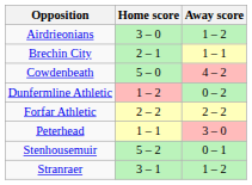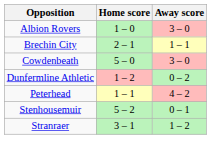- row: Airdrieonians | 3 – 0 | 1 – 2
+ row: Albion Rovers | 1 – 0 | 3 – 0
Cowdenbeath | Away score: 4 – 2 -> 3 – 0
- row: Forfar Athletic | 2 – 2 | 2 – 2
Peterhead | Away score: 3 – 0 -> 4 – 2
